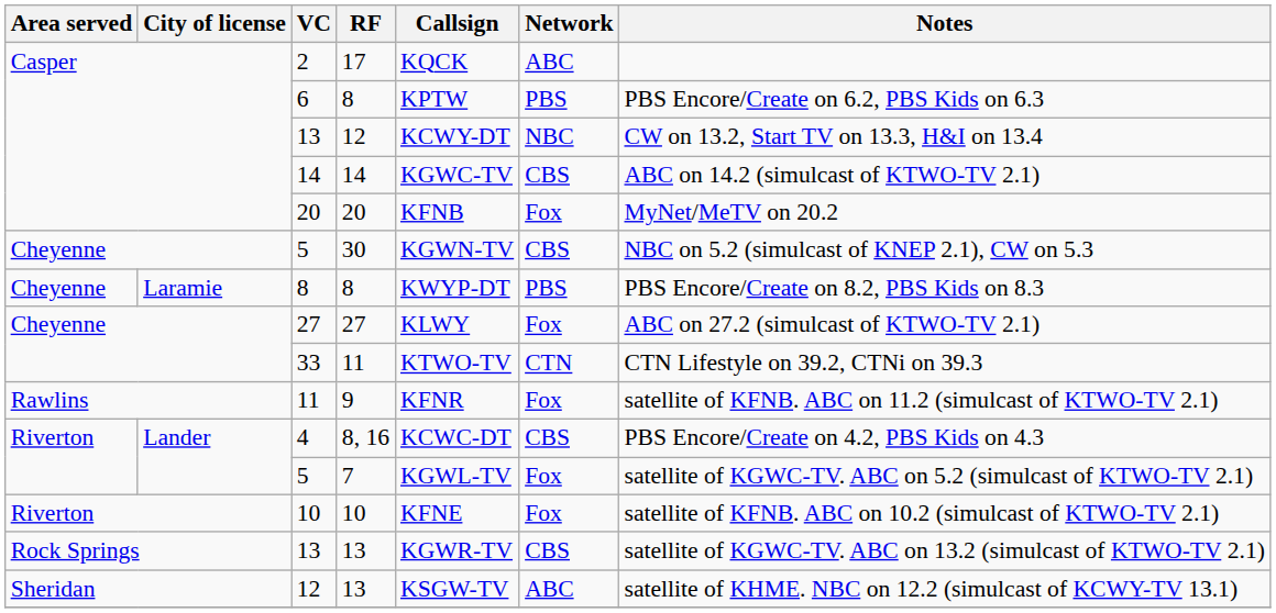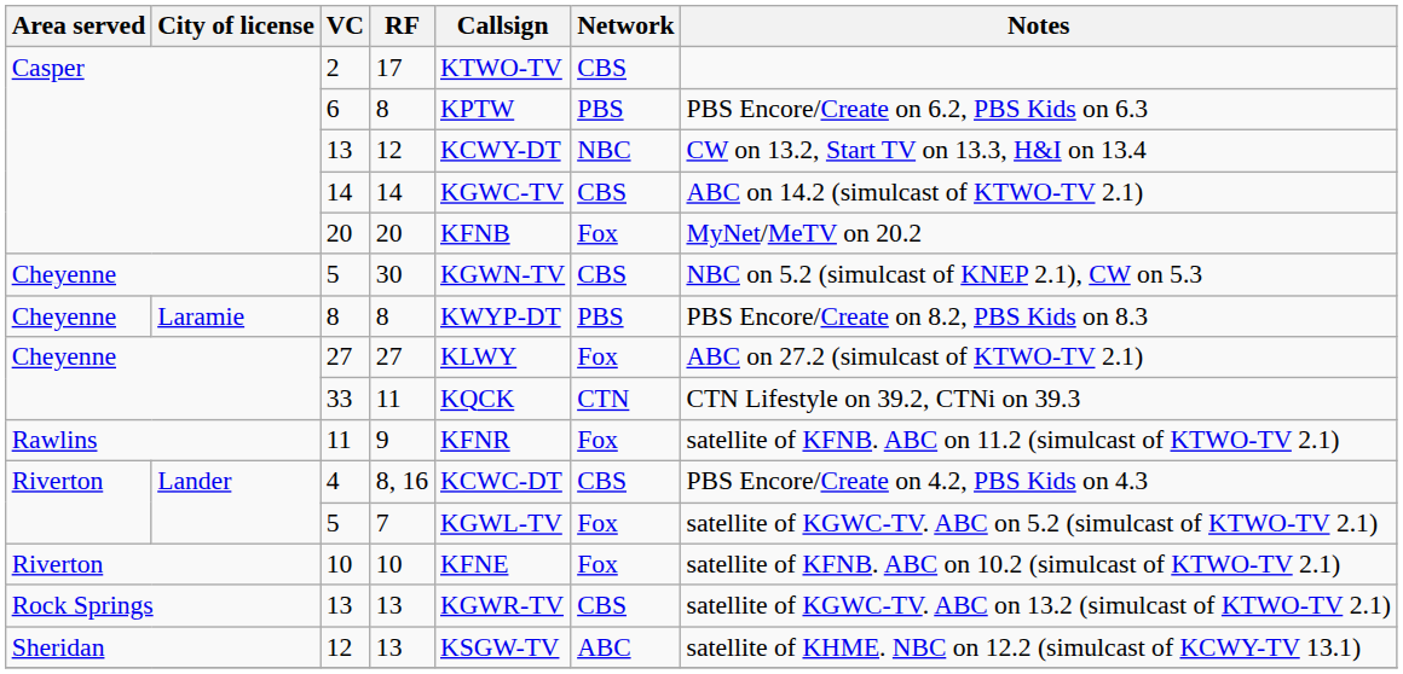2 | Callsign: KQCK -> KTWO-TV
2 | Network: ABC -> CBS
33 | Callsign: KTWO-TV -> KQCK
